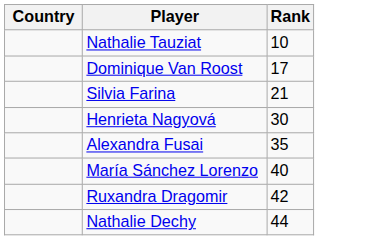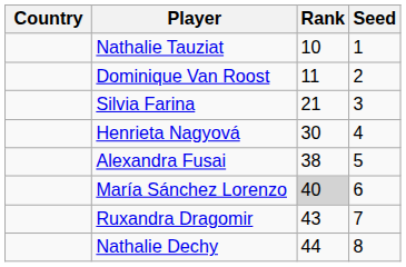+ column: Seed | 1 | 2 | 3 | 4 | 5 | 6 | 7 | 8
Dominique Van Roost | Rank: 17 -> 11
Alexandra Fusai | Rank: 35 -> 38
María Sánchez Lorenzo | Rank: no background -> lightgrey background
Ruxandra Dragomir | Rank: 42 -> 43
